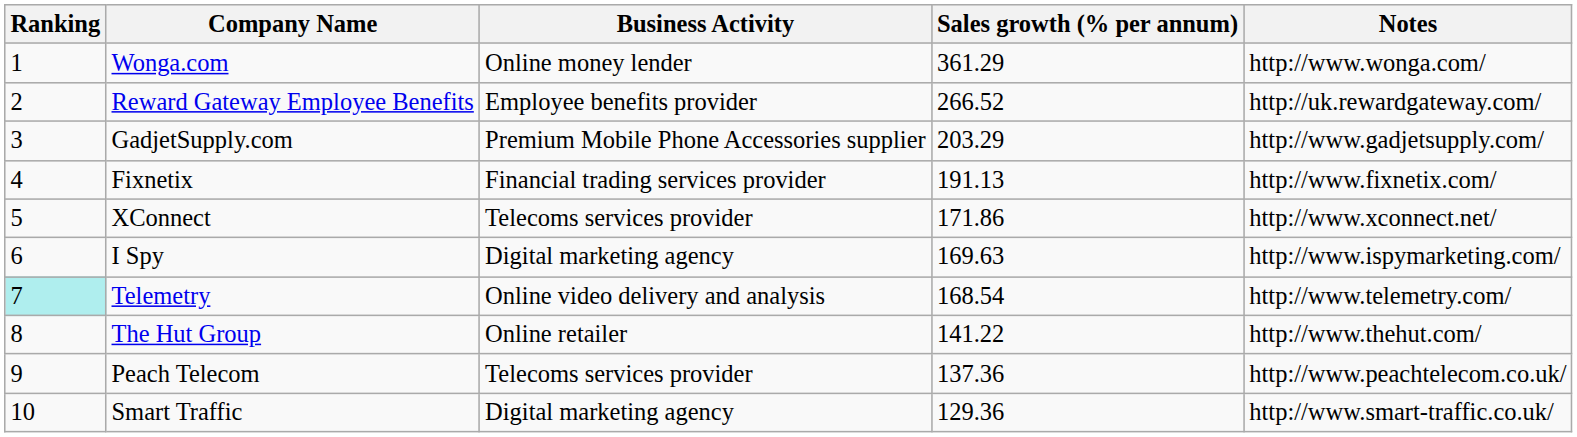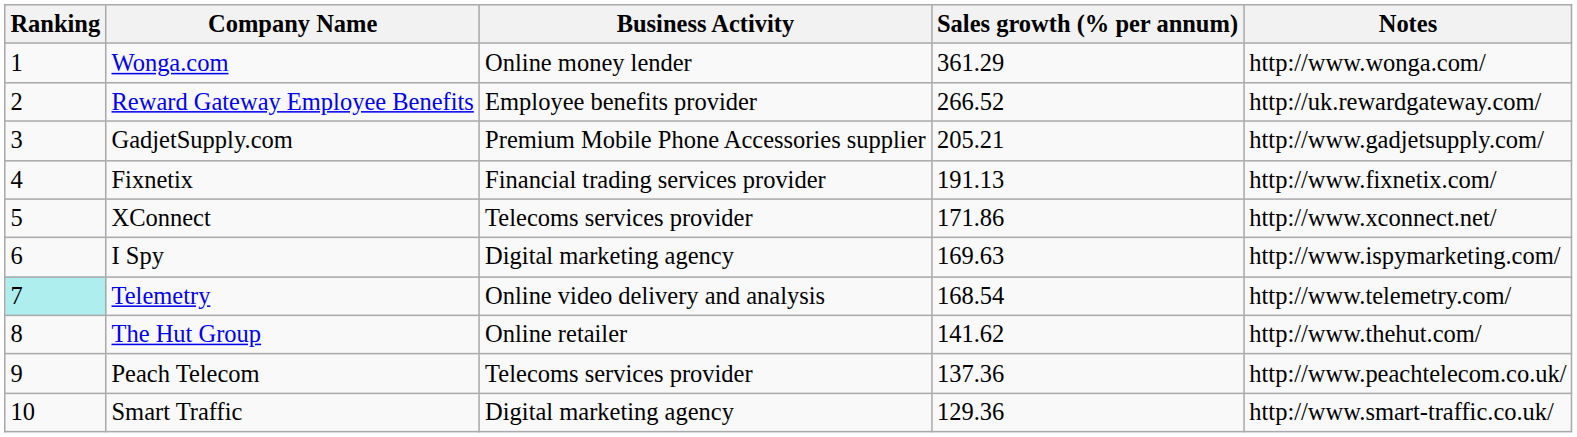GadjetSupply.com | Sales growth (% per annum): 203.29 -> 205.21
The Hut Group | Sales growth (% per annum): 141.22 -> 141.62
